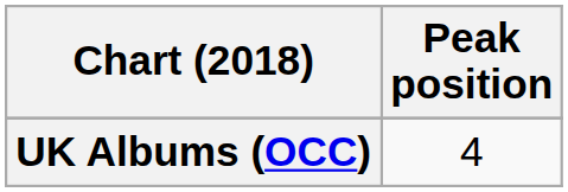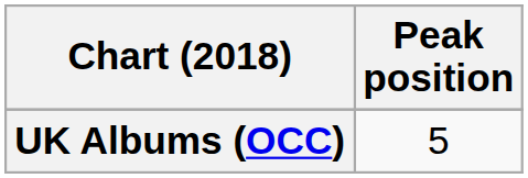UK Albums (OCC) | Peak position: 4 -> 5
